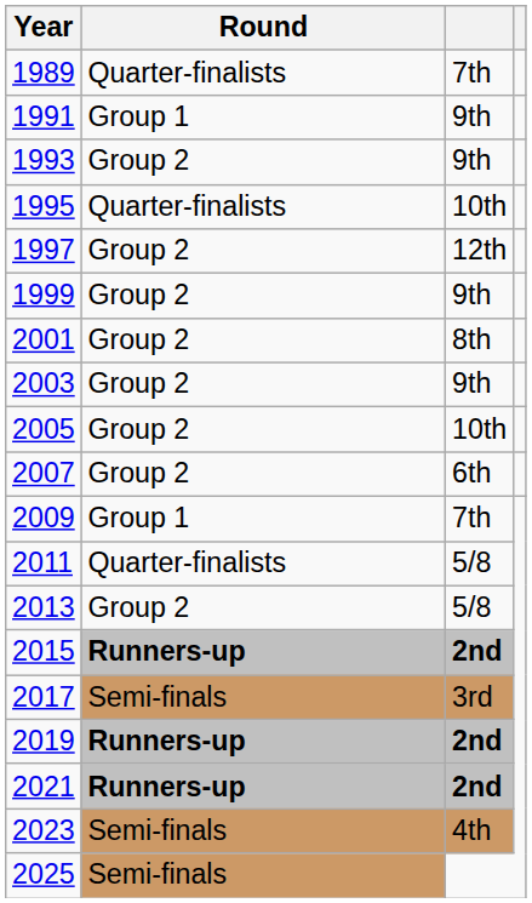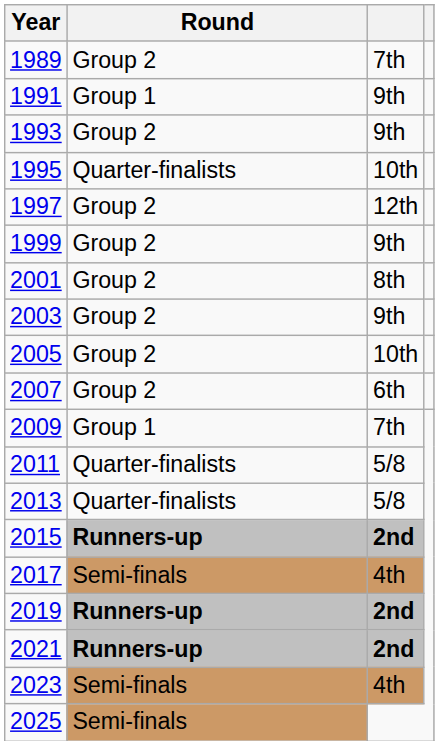1989 | Round: Quarter-finalists -> Group 2
2013 | Round: Group 2 -> Quarter-finalists
2017 | column 3: 3rd -> 4th
